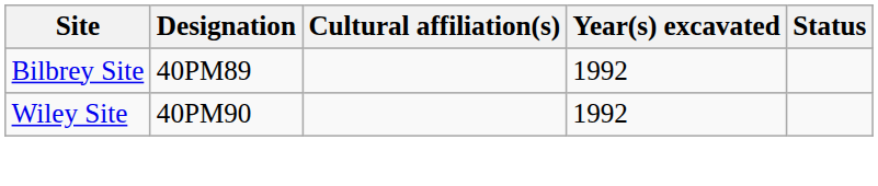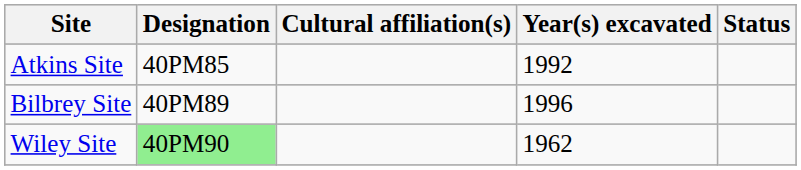+ row: Atkins Site | 40PM85 | 1992
Bilbrey Site | Year(s) excavated: 1992 -> 1996
Wiley Site | Designation: no background -> lightgreen background
Wiley Site | Year(s) excavated: 1992 -> 1962
